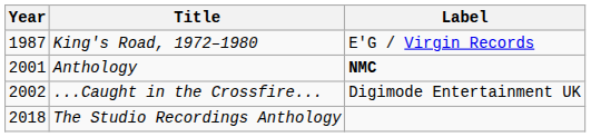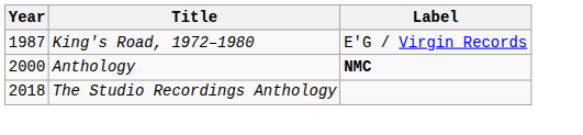Anthology | Year: 2001 -> 2000
- row: 2002 | ...Caught in the Crossfire... | Digimode Entertainment UK
